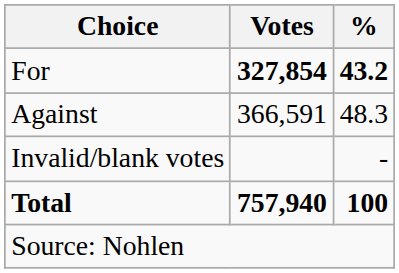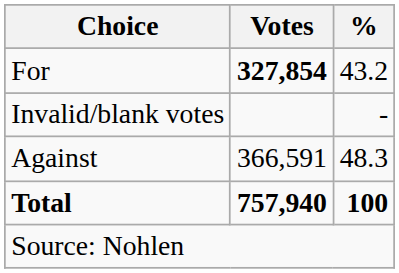For | %: bold -> normal
rows swapped: Against <-> Invalid/blank votes
